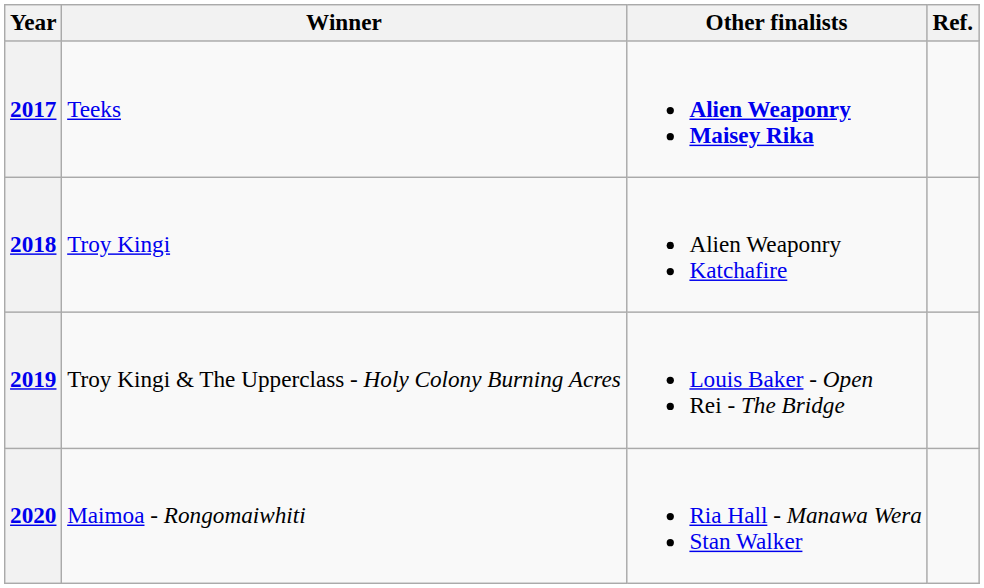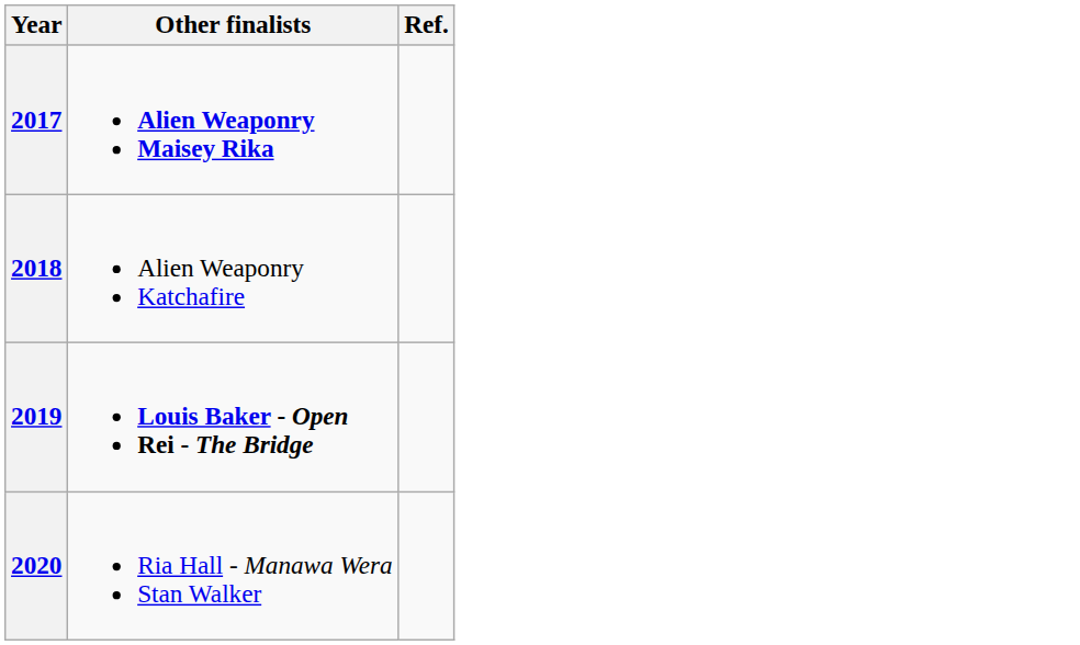- column: Winner | Teeks | Troy Kingi | Troy Kingi & The Upperclass - Holy Colony Burning Acres | Maimoa - Rongomaiwhiti
2019 | Other finalists: normal -> bold
